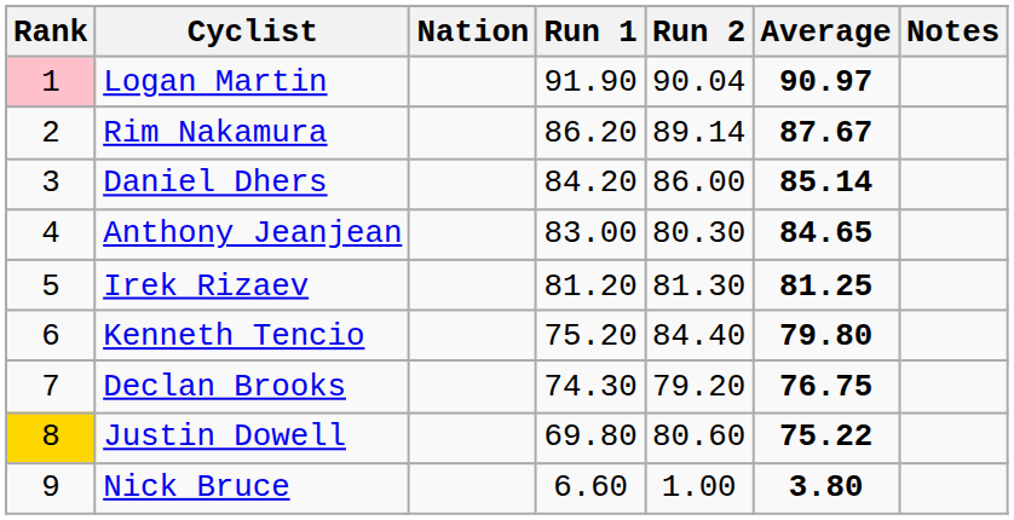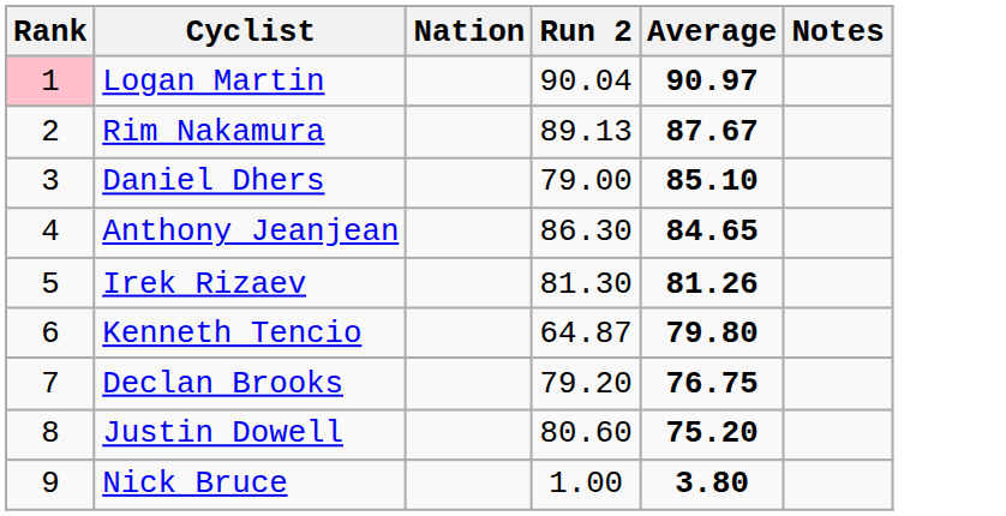- column: Run 1 | 91.90 | 86.20 | 84.20 | 83.00 | 81.20 | 75.20 | 74.30 | 69.80 | 6.60
Rim Nakamura | Run 2: 89.14 -> 89.13
Daniel Dhers | Run 2: 86.00 -> 79.00
Daniel Dhers | Average: 85.14 -> 85.10
Anthony Jeanjean | Run 2: 80.30 -> 86.30
Irek Rizaev | Average: 81.25 -> 81.26
Kenneth Tencio | Run 2: 84.40 -> 64.87
Justin Dowell | Rank: gold background -> no background
Justin Dowell | Average: 75.22 -> 75.20
